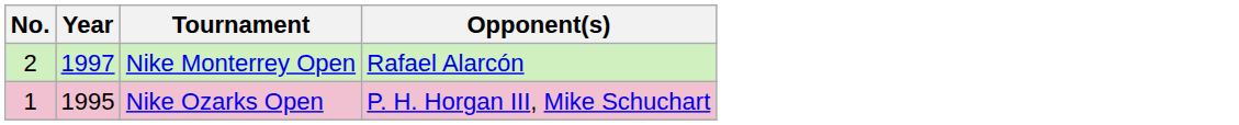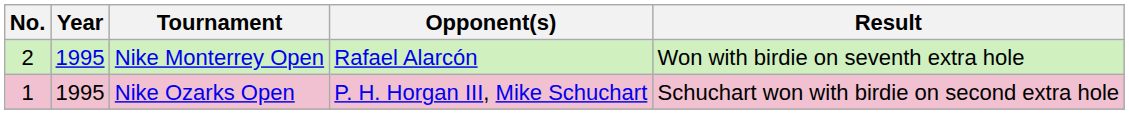+ column: Result | Won with birdie on seventh extra hole | Schuchart won with birdie on second extra hole
Nike Monterrey Open | Year: 1997 -> 1995
